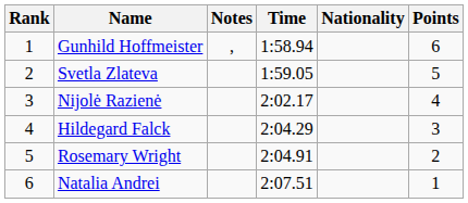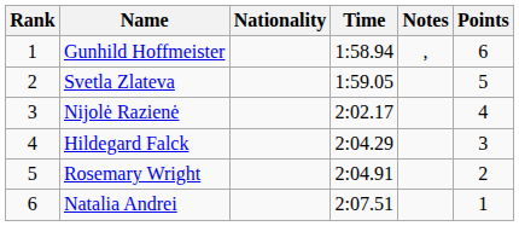columns swapped: Nationality <-> Notes
